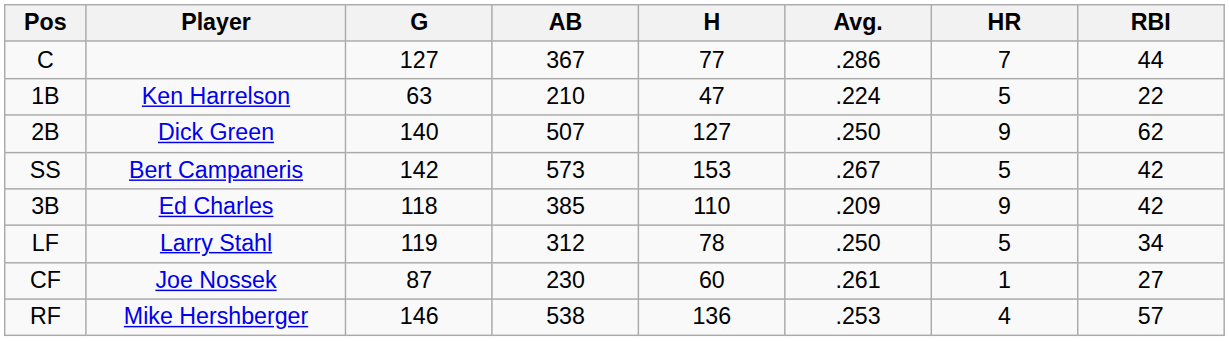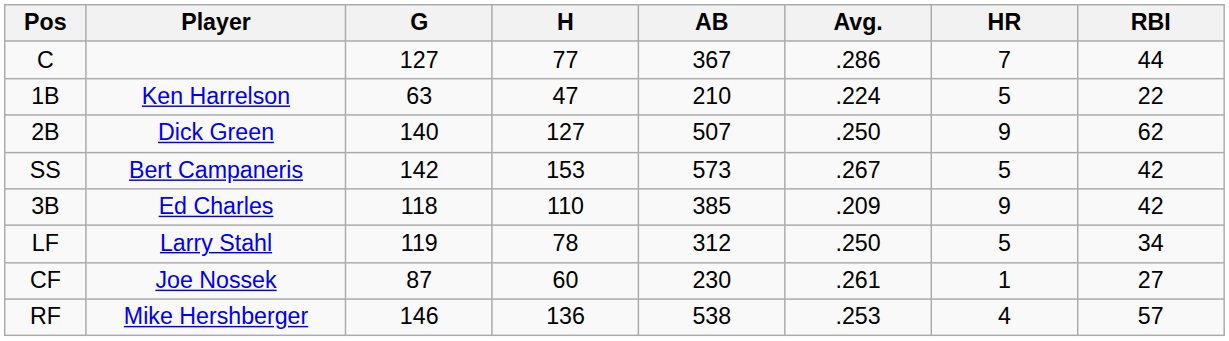columns swapped: AB <-> H
